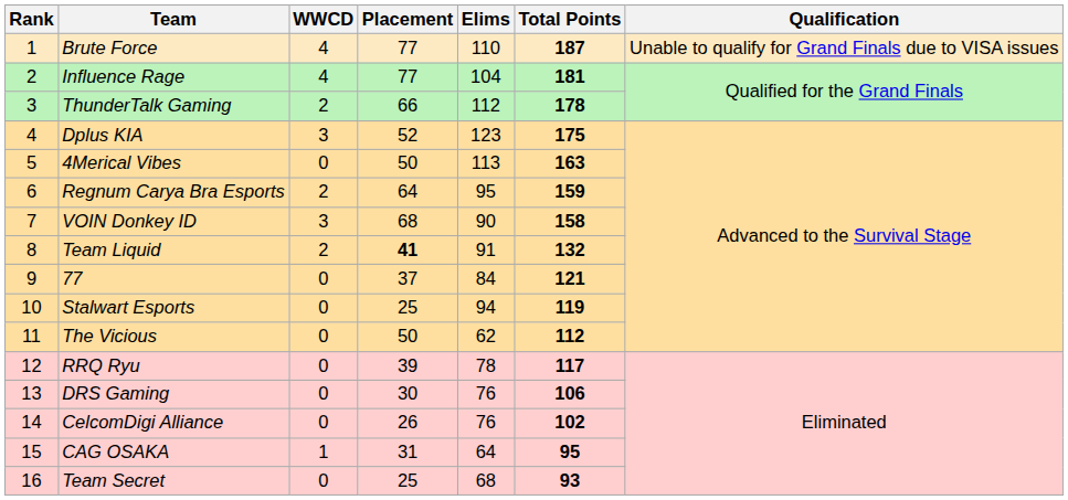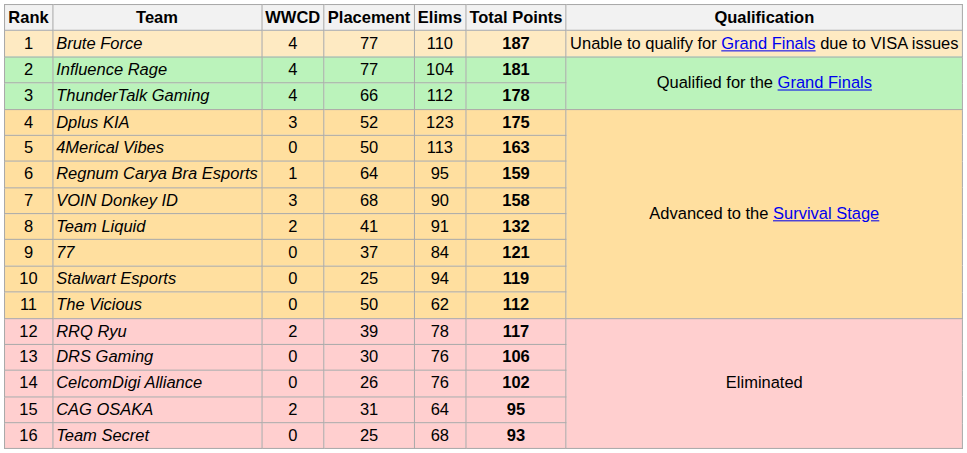ThunderTalk Gaming | WWCD: 2 -> 4
Regnum Carya Bra Esports | WWCD: 2 -> 1
Team Liquid | Placement: bold -> normal
RRQ Ryu | WWCD: 0 -> 2
CAG OSAKA | WWCD: 1 -> 2
